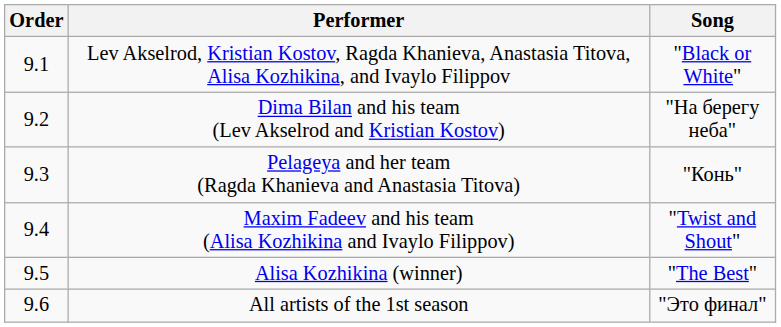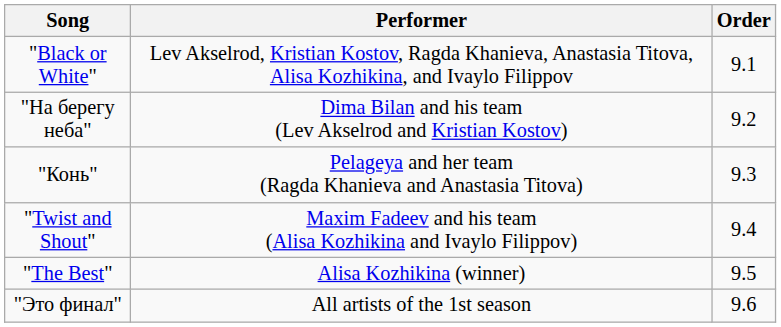columns swapped: Order <-> Song
